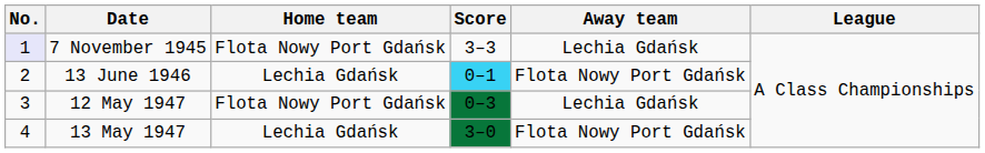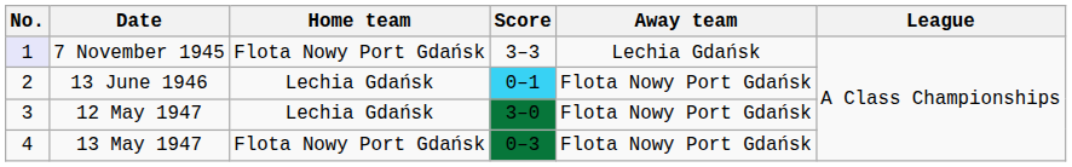12 May 1947 | Home team: Flota Nowy Port Gdańsk -> Lechia Gdańsk
12 May 1947 | Score: 0–3 -> 3–0
12 May 1947 | Away team: Lechia Gdańsk -> Flota Nowy Port Gdańsk
13 May 1947 | Home team: Lechia Gdańsk -> Flota Nowy Port Gdańsk
13 May 1947 | Score: 3–0 -> 0–3
